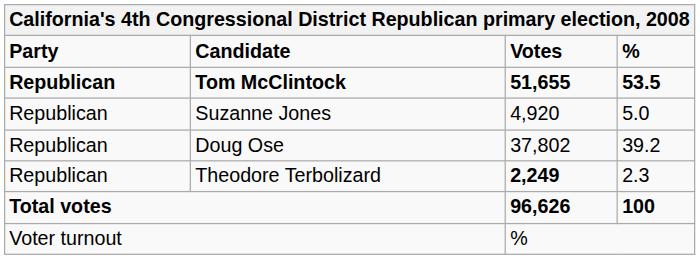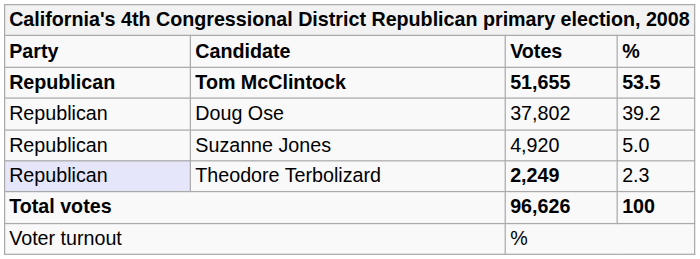rows swapped: Doug Ose <-> Suzanne Jones
Theodore Terbolizard | Party: no background -> lavender background
